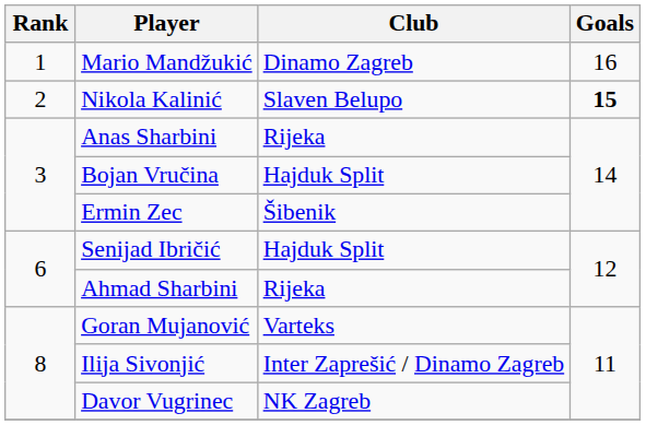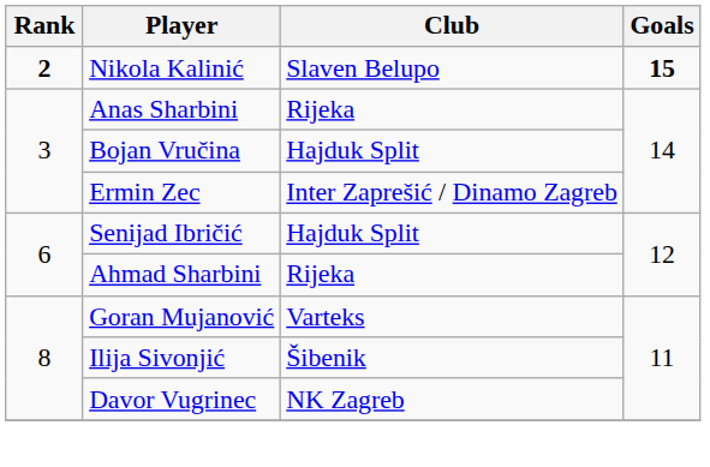- row: 1 | Mario Mandžukić | Dinamo Zagreb | 16
Nikola Kalinić | Rank: normal -> bold
Ermin Zec | Club: Šibenik -> Inter Zaprešić / Dinamo Zagreb
Ilija Sivonjić | Club: Inter Zaprešić / Dinamo Zagreb -> Šibenik
